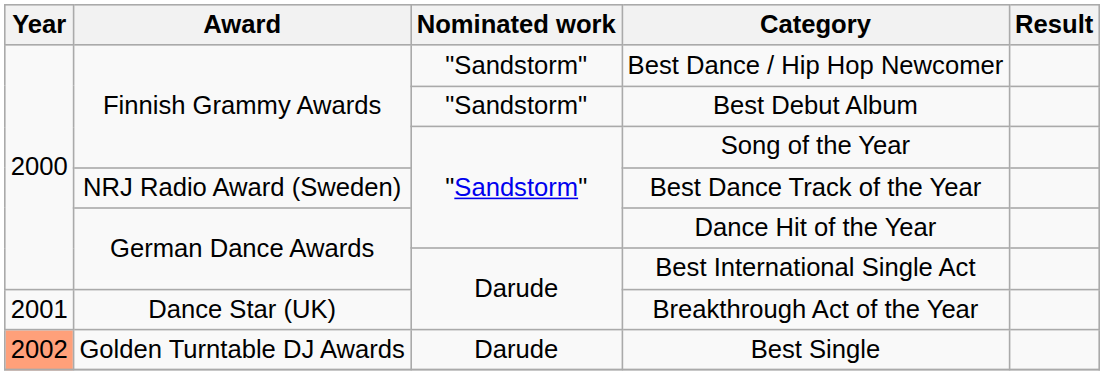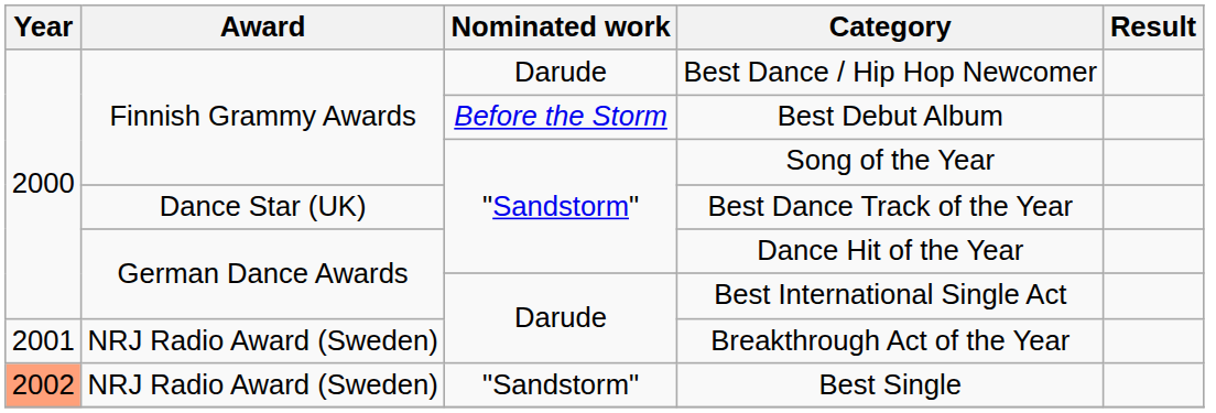Best Dance / Hip Hop Newcomer | Nominated work: "Sandstorm" -> Darude
Best Debut Album | Nominated work: "Sandstorm" -> Before the Storm
Best Dance Track of the Year | Award: NRJ Radio Award (Sweden) -> Dance Star (UK)
Breakthrough Act of the Year | Award: Dance Star (UK) -> NRJ Radio Award (Sweden)
Best Single | Award: Golden Turntable DJ Awards -> NRJ Radio Award (Sweden)
Best Single | Nominated work: Darude -> "Sandstorm"
